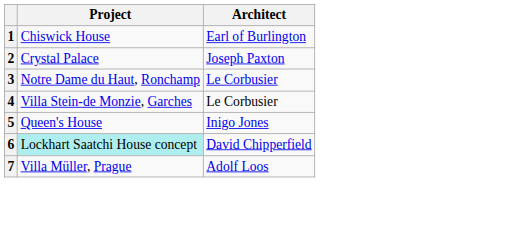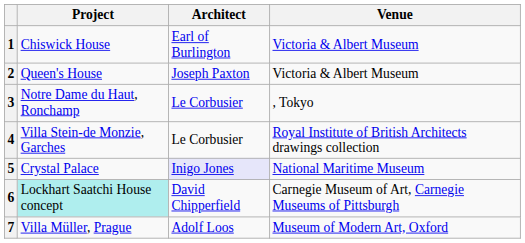+ column: Venue | Victoria & Albert Museum | Victoria & Albert Museum | , Tokyo | Royal Institute of British Architects drawings collection | National Maritime Museum | Carnegie Museum of Art, Carnegie Museums of Pittsburgh | Museum of Modern Art, Oxford
2 | Project: Crystal Palace -> Queen's House
5 | Project: Queen's House -> Crystal Palace
5 | Architect: no background -> lavender background
